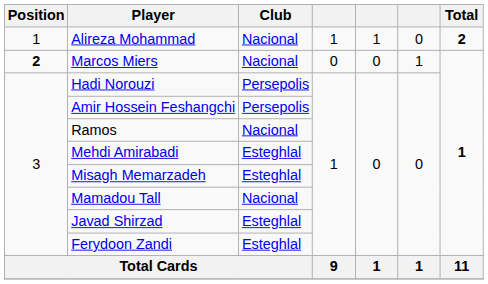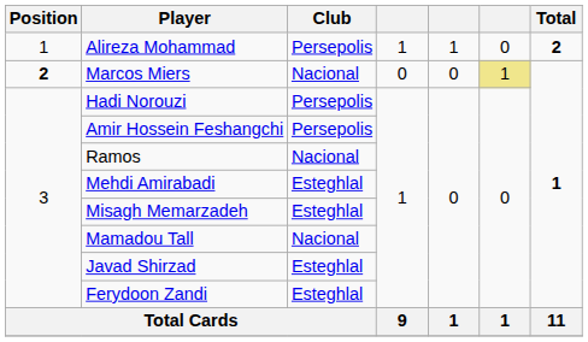Alireza Mohammad | Club: Nacional -> Persepolis
Marcos Miers | column 6: no background -> khaki background
